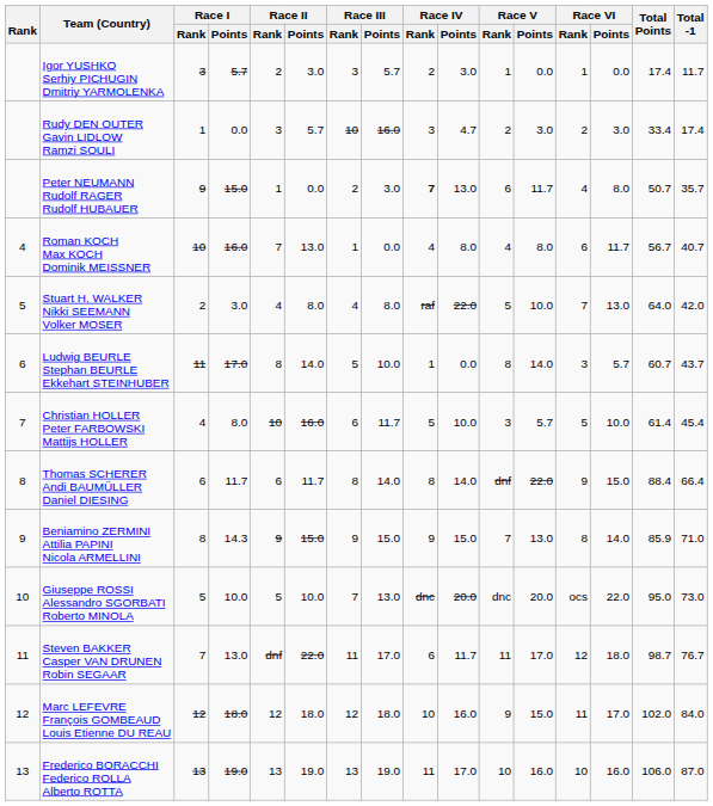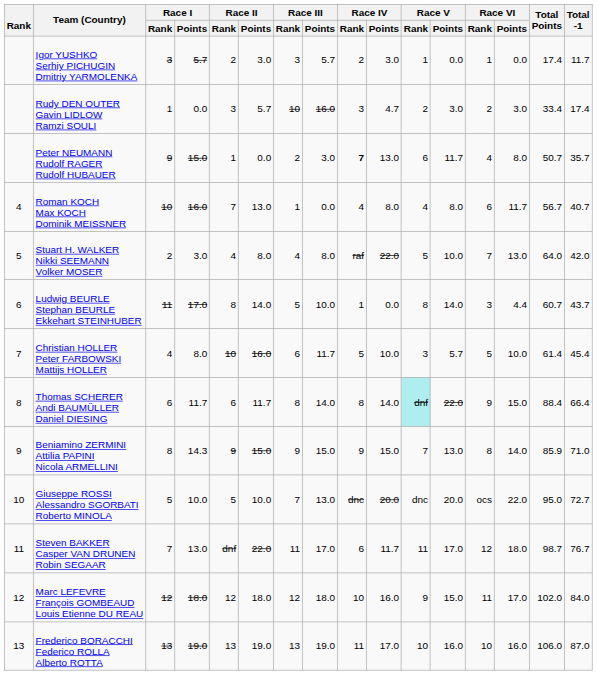Ludwig BEURLE Stephan BEURLE Ekkehart STEINHUBER | Race VI / Points: 5.7 -> 4.4
Thomas SCHERER Andi BAUMÜLLER Daniel DIESING | Race V / Rank: no background -> paleturquoise background
Giuseppe ROSSI Alessandro SGORBATI Roberto MINOLA | Total -1: 73.0 -> 72.7
